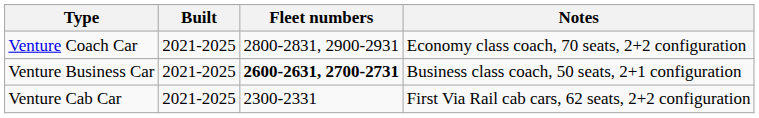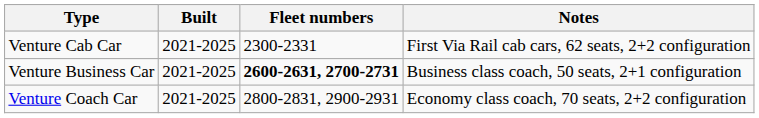rows swapped: Venture Coach Car <-> Venture Cab Car
